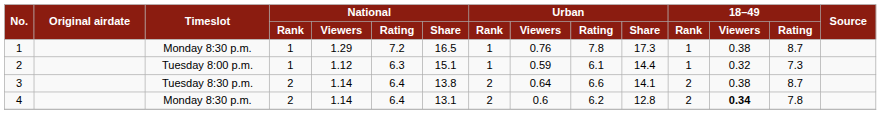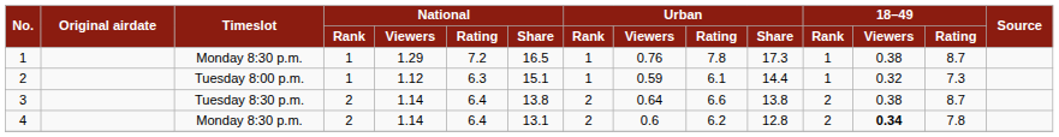3 | Urban / Share: 14.1 -> 13.8
